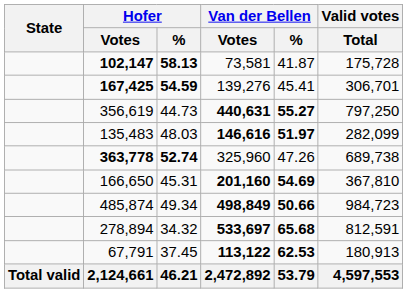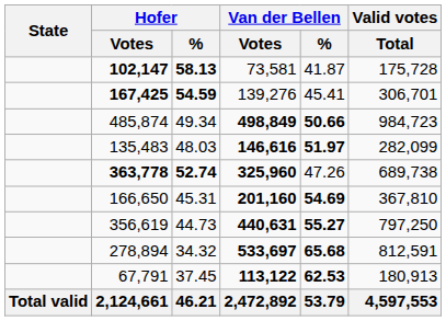rows swapped: 485,874 <-> 356,619
363,778 | Van der Bellen / Votes: normal -> bold
